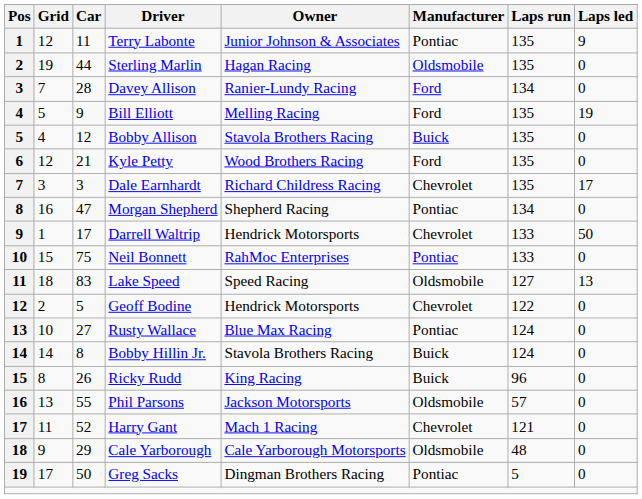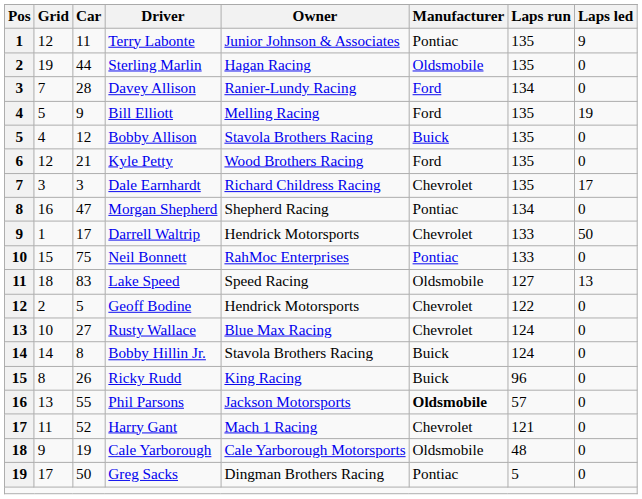Rusty Wallace | Manufacturer: Pontiac -> Chevrolet
Phil Parsons | Manufacturer: normal -> bold
Cale Yarborough | Car: 29 -> 19
